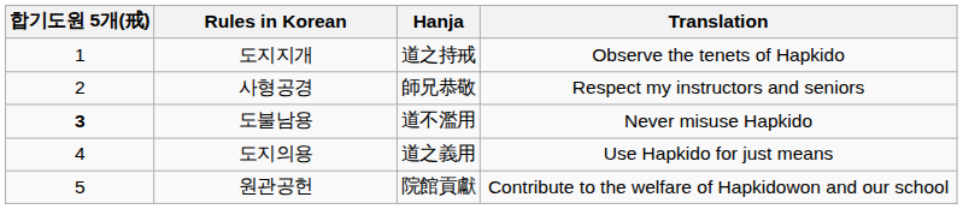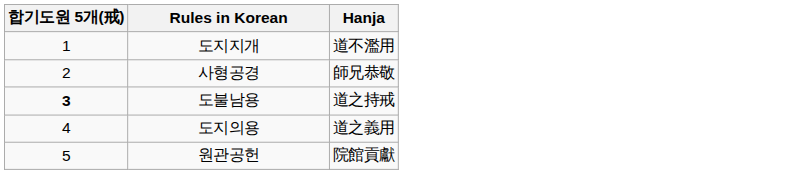- column: Translation | Observe the tenets of Hapkido | Respect my instructors and seniors | Never misuse Hapkido | Use Hapkido for just means | Contribute to the welfare of Hapkidowon and our school
도지지개 | Hanja: 道之持戒 -> 道不濫用
도불남용 | Hanja: 道不濫用 -> 道之持戒
